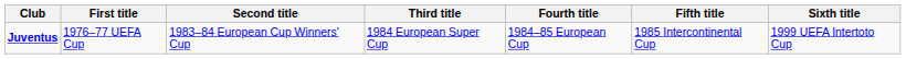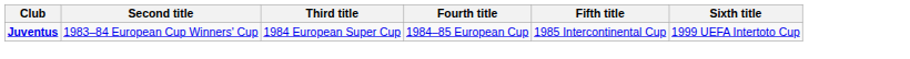- column: First title | 1976–77 UEFA Cup
